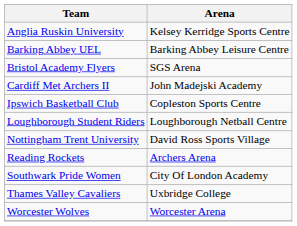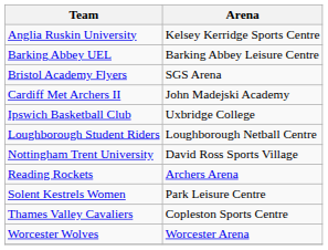Ipswich Basketball Club | Arena: Copleston Sports Centre -> Uxbridge College
+ row: Solent Kestrels Women | Park Leisure Centre
- row: Southwark Pride Women | City Of London Academy
Thames Valley Cavaliers | Arena: Uxbridge College -> Copleston Sports Centre
